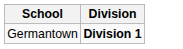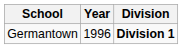+ column: Year | 1996
